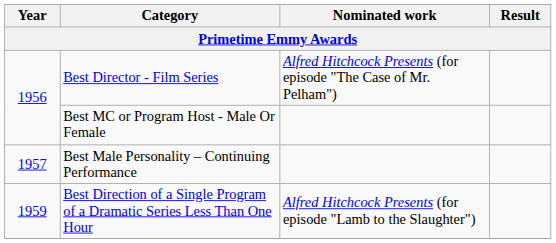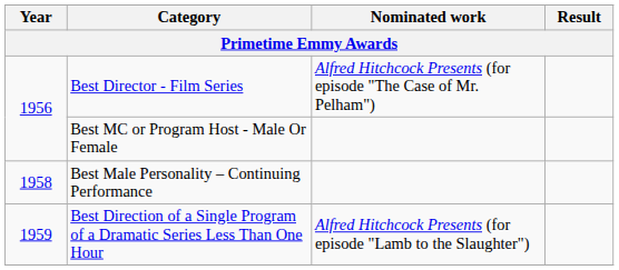Best Male Personality – Continuing Performance | Year: 1957 -> 1958
